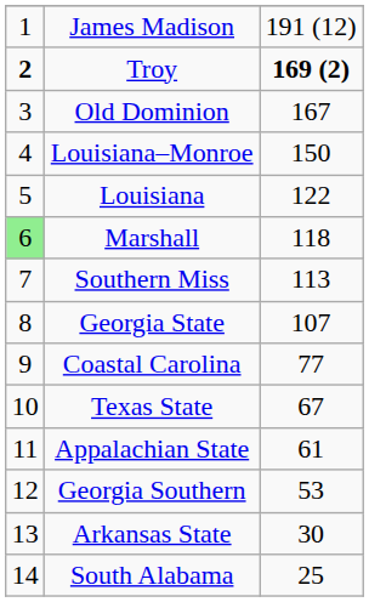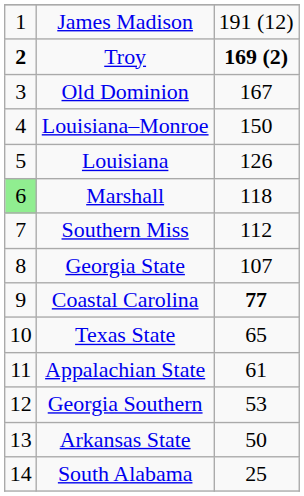Louisiana | column 3: 122 -> 126
Southern Miss | column 3: 113 -> 112
Coastal Carolina | column 3: normal -> bold
Texas State | column 3: 67 -> 65
Arkansas State | column 3: 30 -> 50
